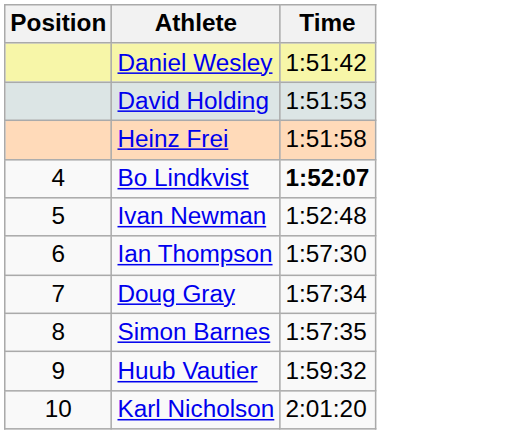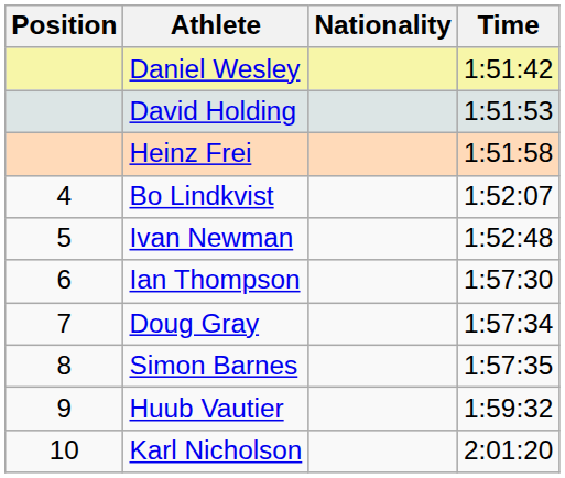+ column: Nationality
Bo Lindkvist | Time: bold -> normal
